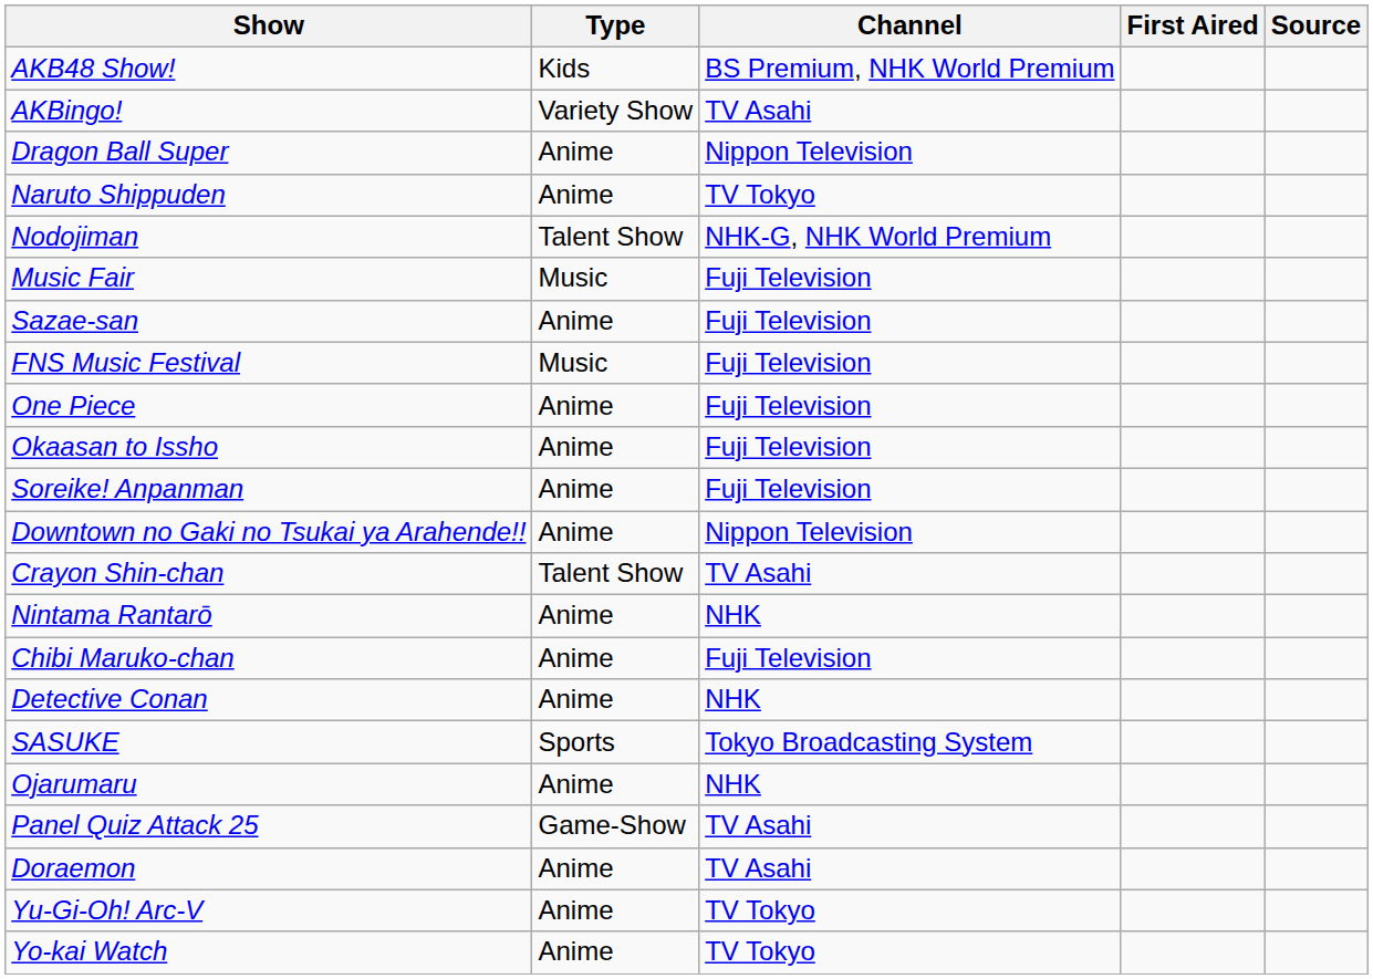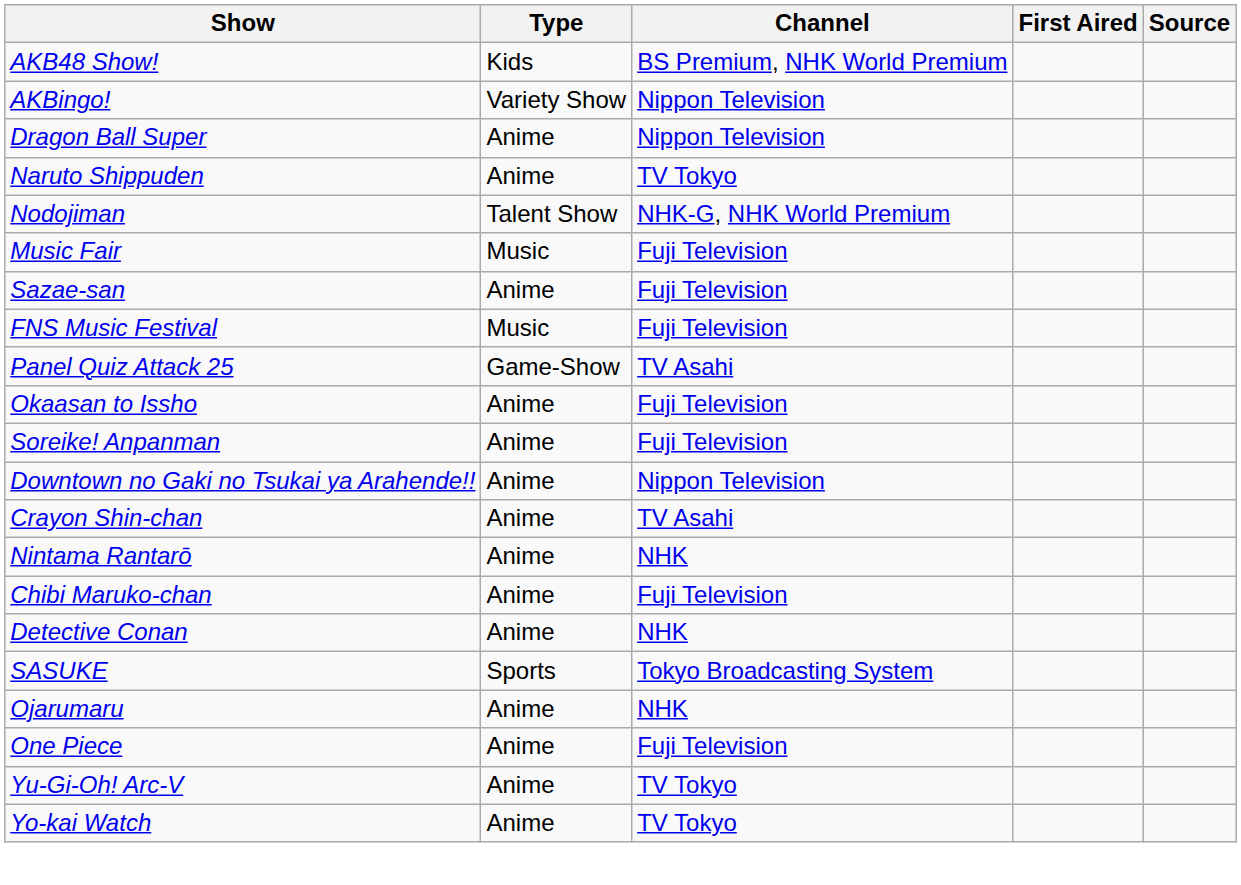AKBingo! | Channel: TV Asahi -> Nippon Television
rows swapped: Panel Quiz Attack 25 <-> One Piece
Crayon Shin-chan | Type: Talent Show -> Anime
- row: Doraemon | Anime | TV Asahi
